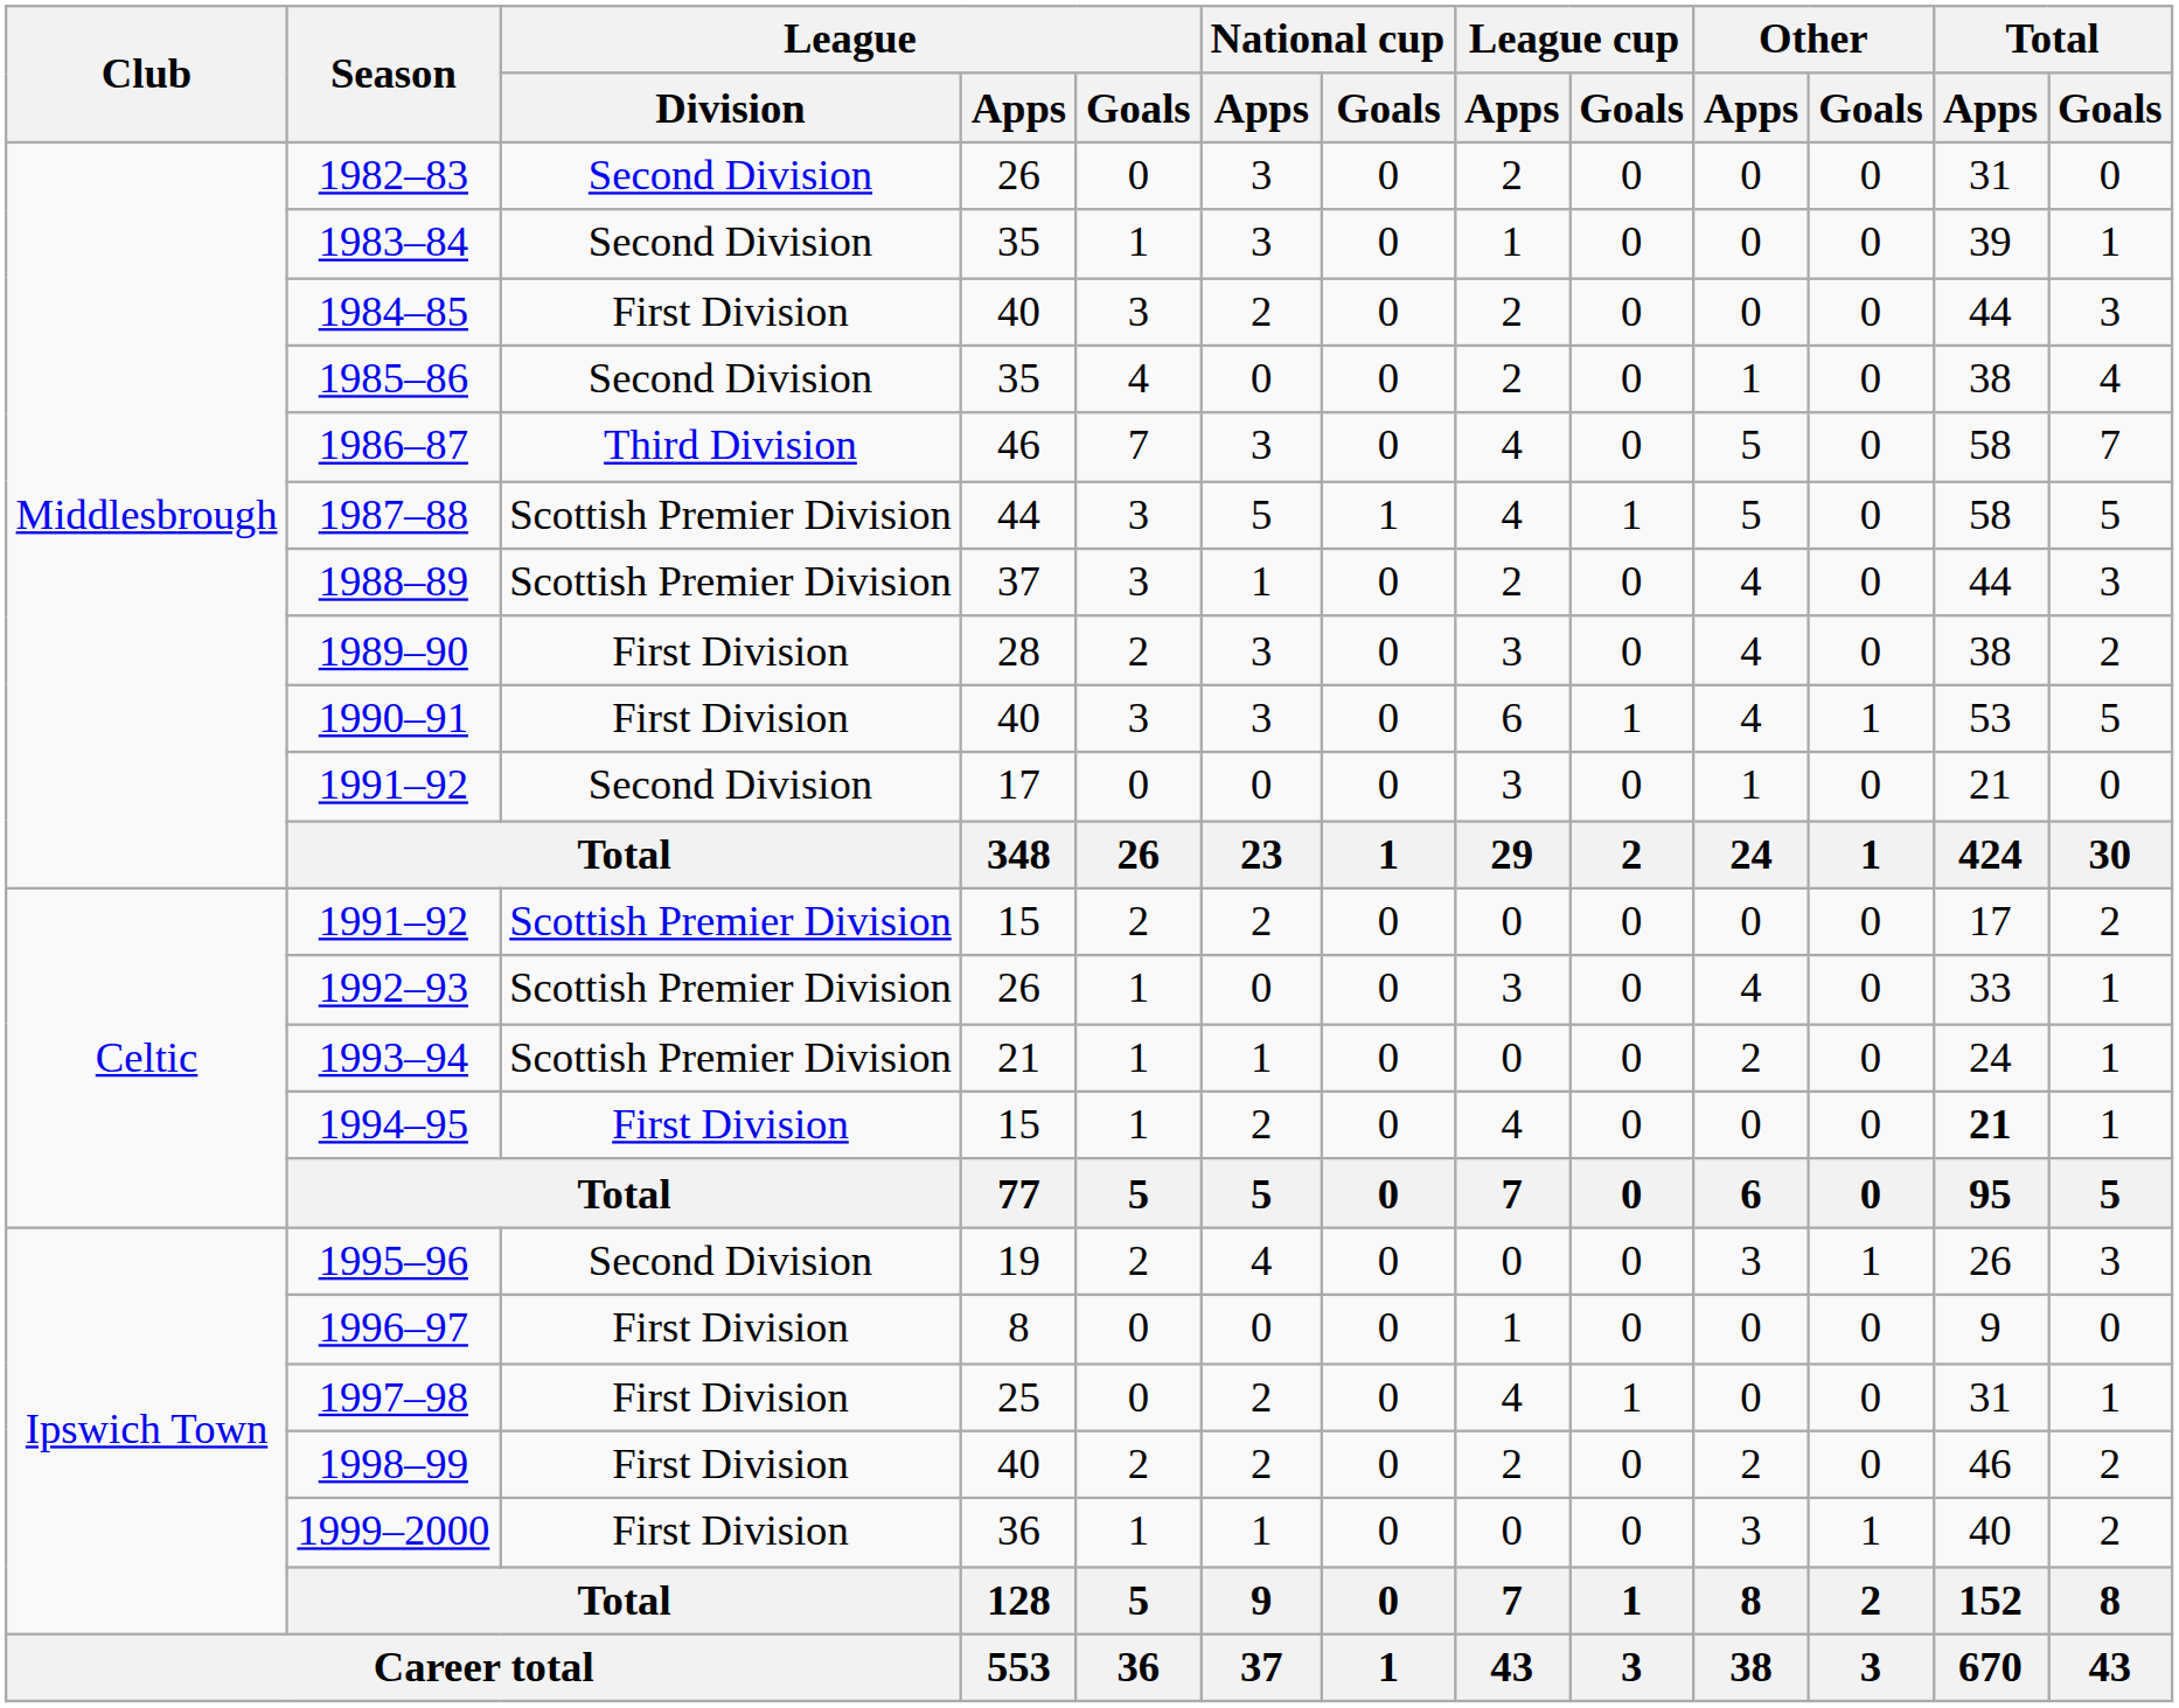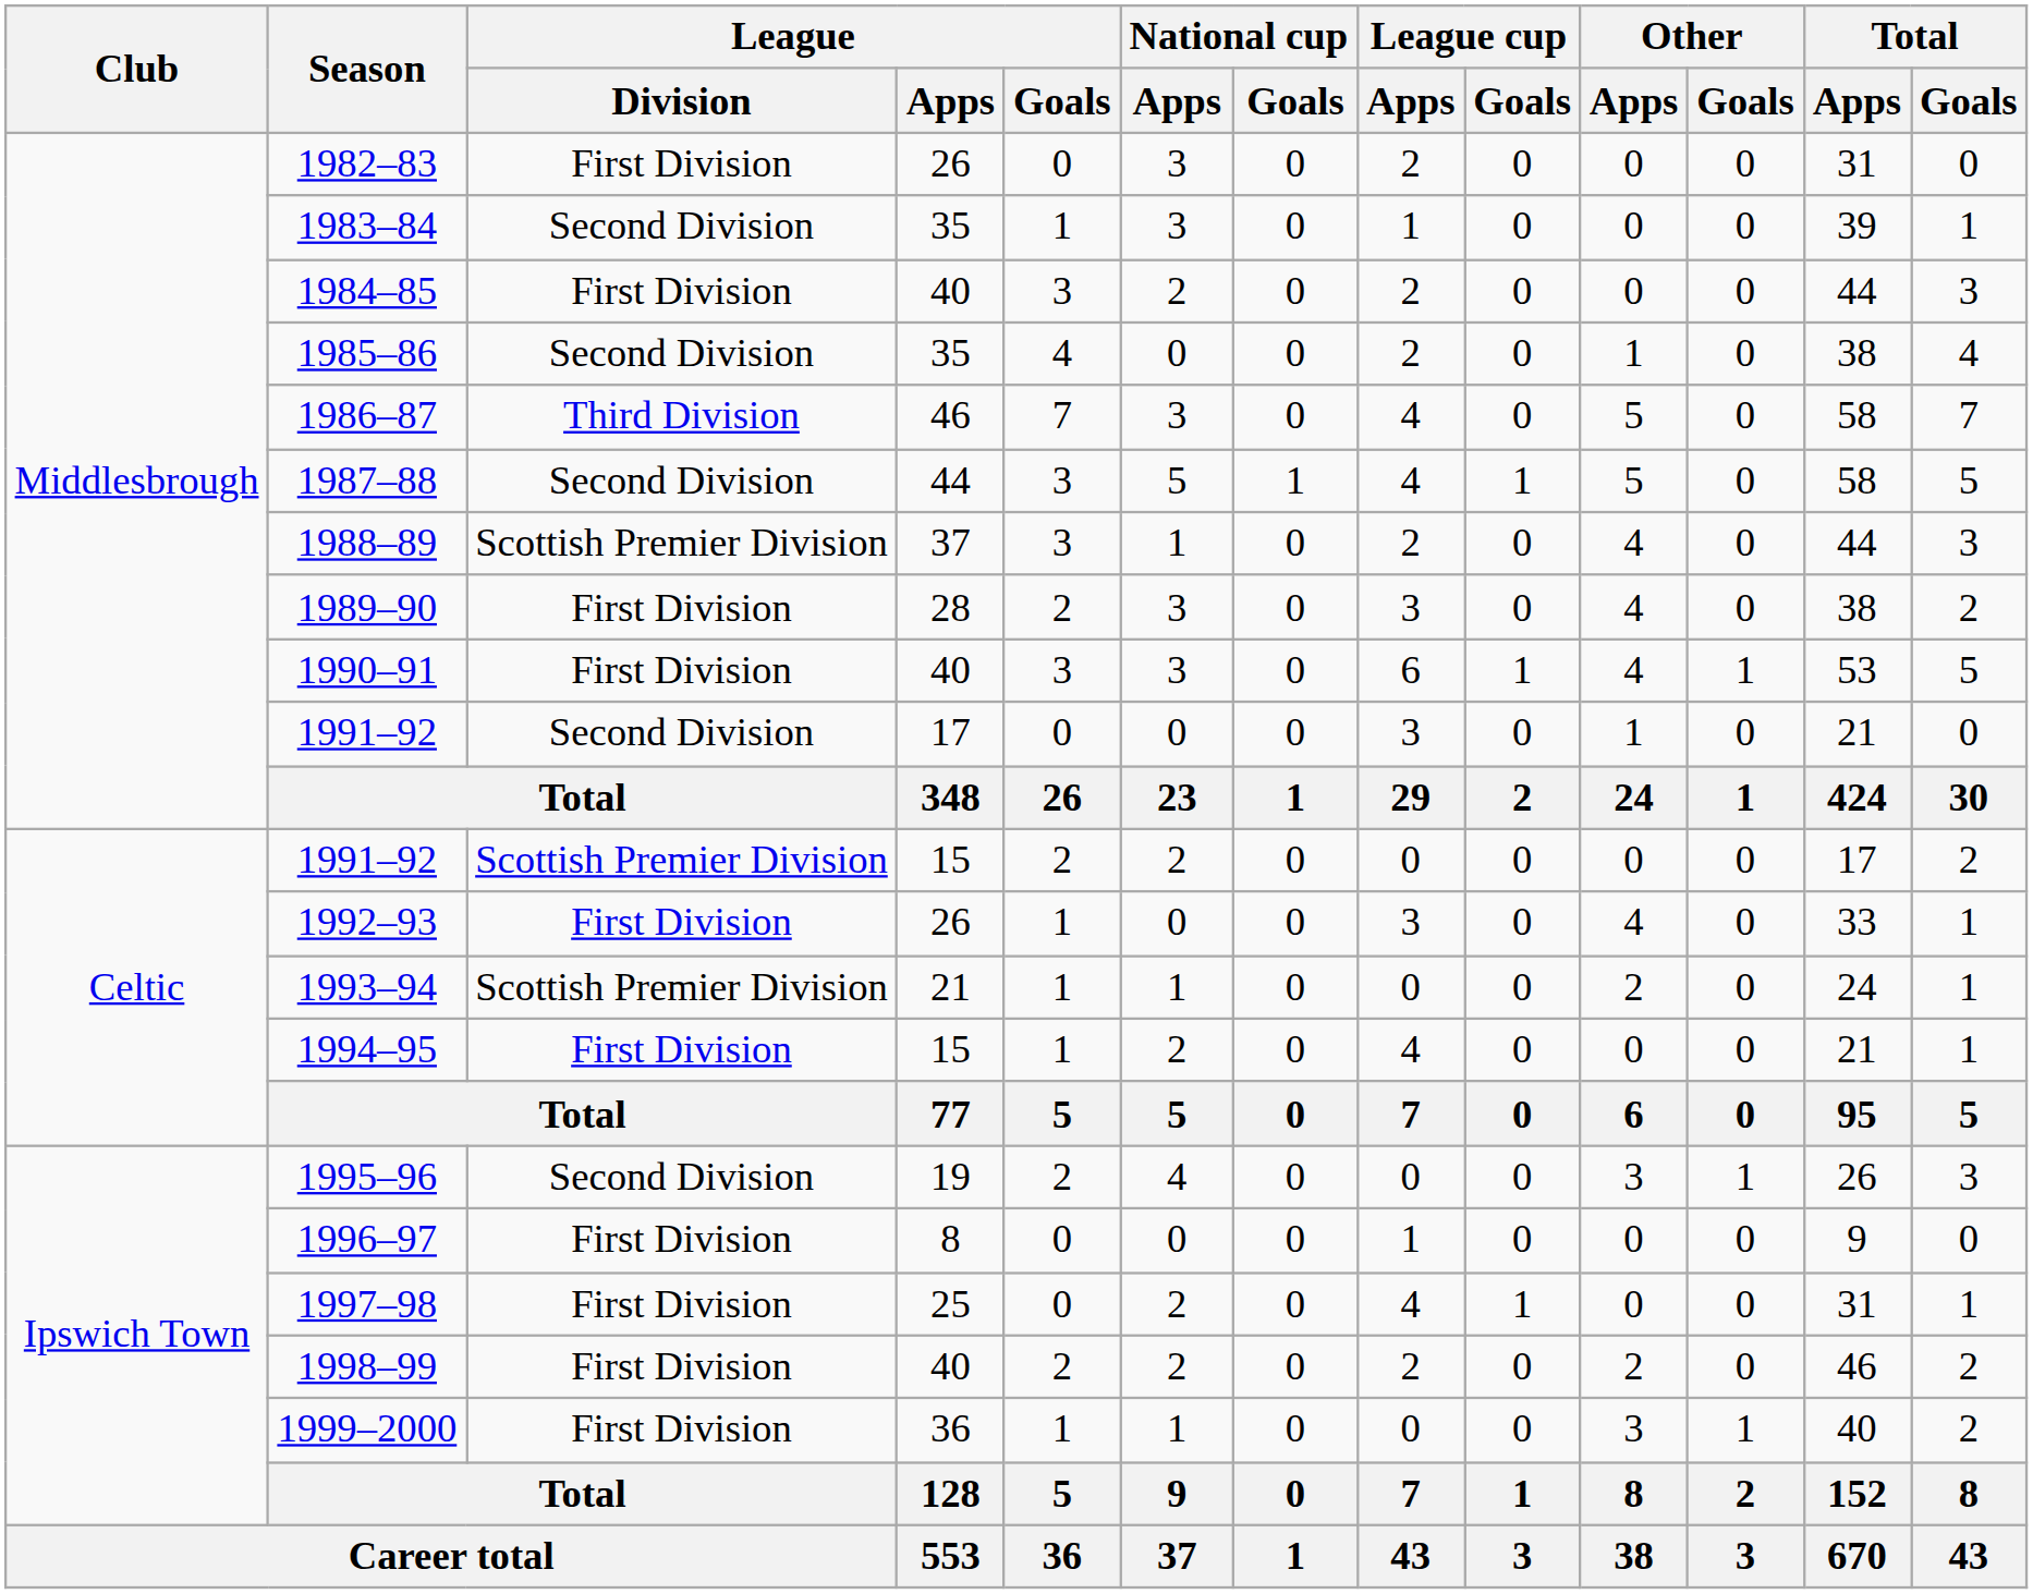1982–83 | League / Division: Second Division -> First Division
1987–88 | League / Division: Scottish Premier Division -> Second Division
1992–93 | League / Division: Scottish Premier Division -> First Division
1994–95 | Total / Apps: bold -> normal
